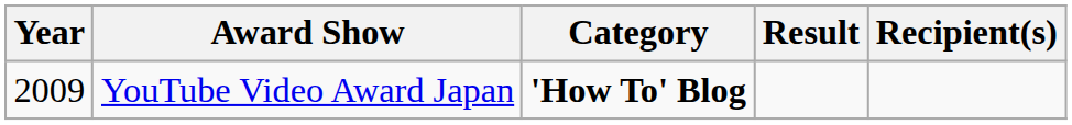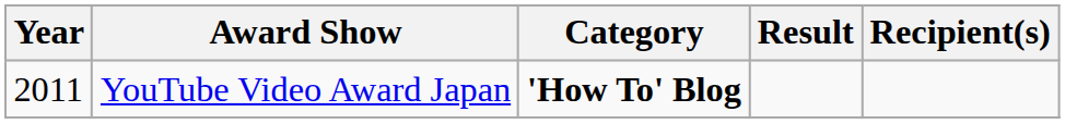YouTube Video Award Japan | Year: 2009 -> 2011
